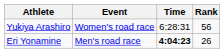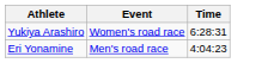- column: Rank | 56 | 26
Eri Yonamine | Time: bold -> normal
